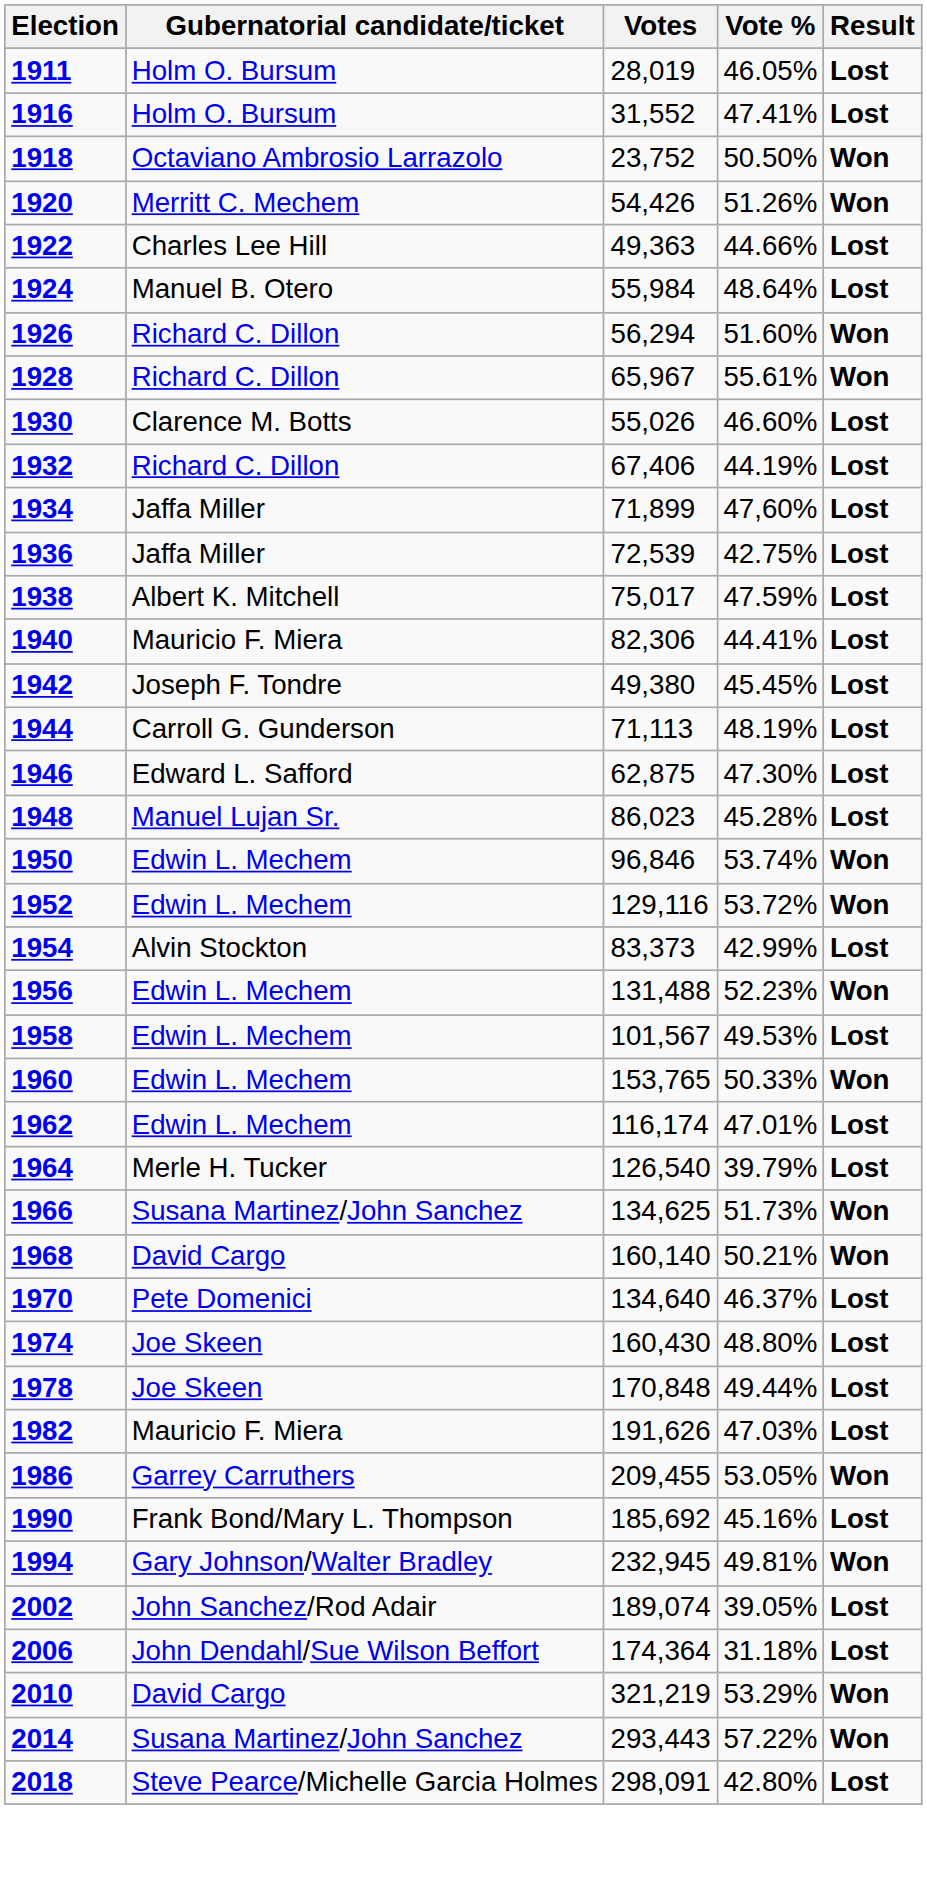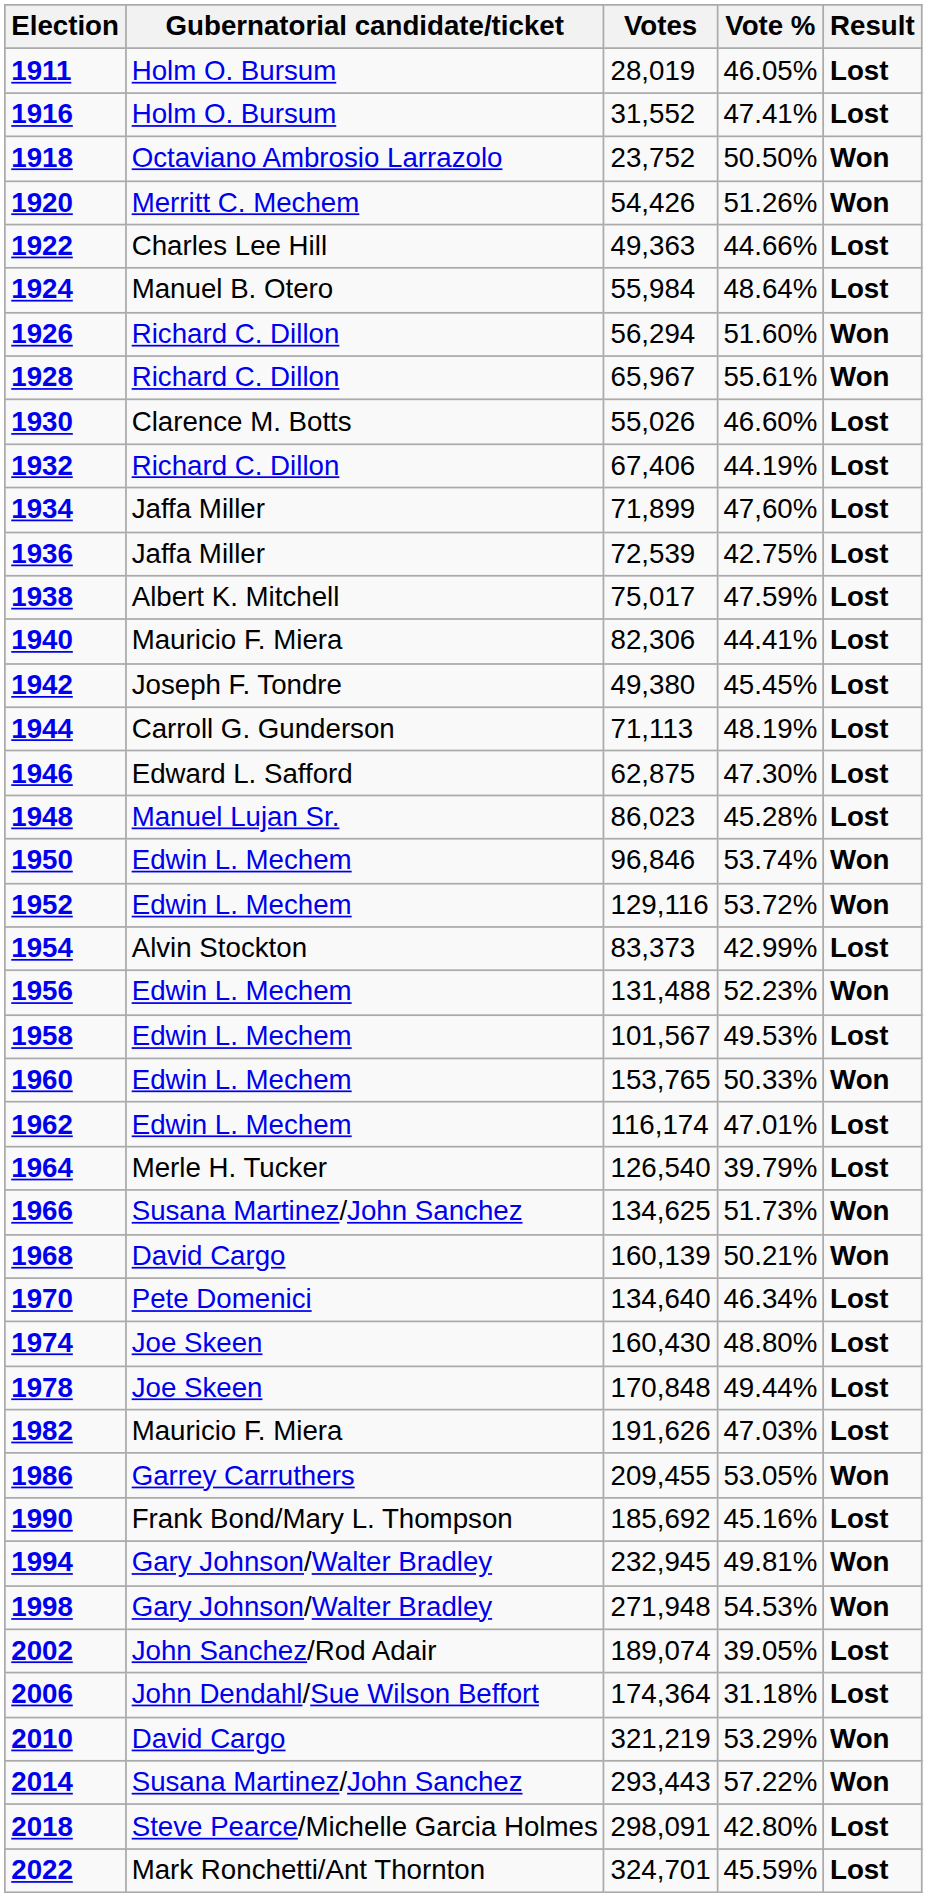1968 | Votes: 160,140 -> 160,139
1970 | Vote %: 46.37% -> 46.34%
+ row: 1998 | Gary Johnson/Walter Bradley | 271,948 | 54.53% | Won
+ row: 2022 | Mark Ronchetti/Ant Thornton | 324,701 | 45.59% | Lost
